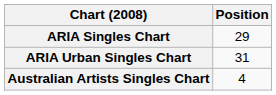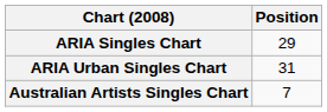Australian Artists Singles Chart | Position: 4 -> 7
